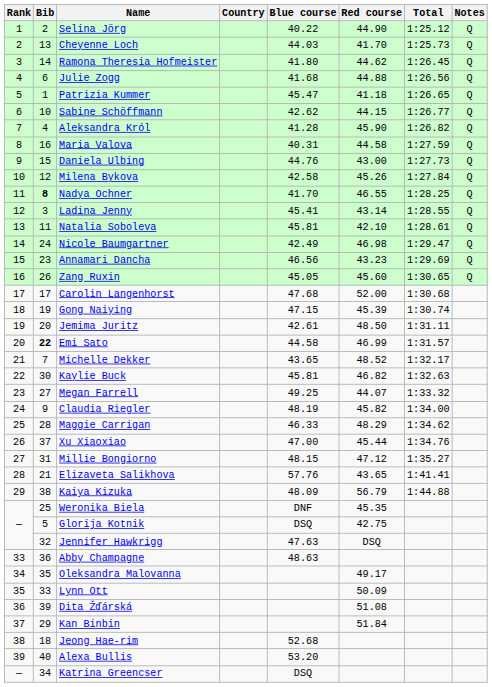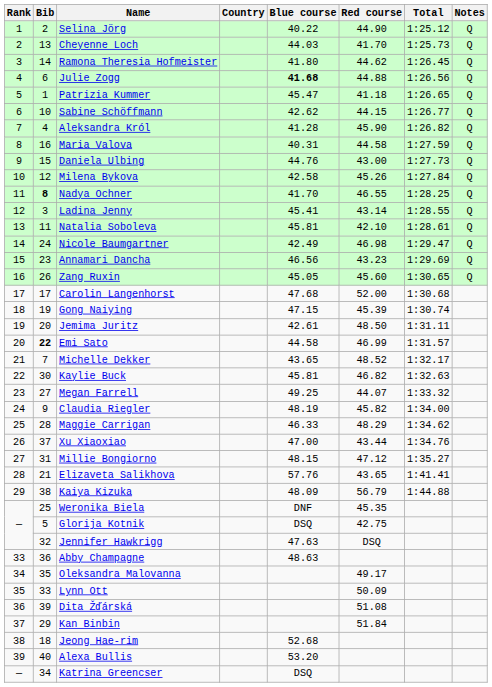Julie Zogg | Blue course: normal -> bold
Xu Xiaoxiao | Red course: 45.44 -> 43.44
